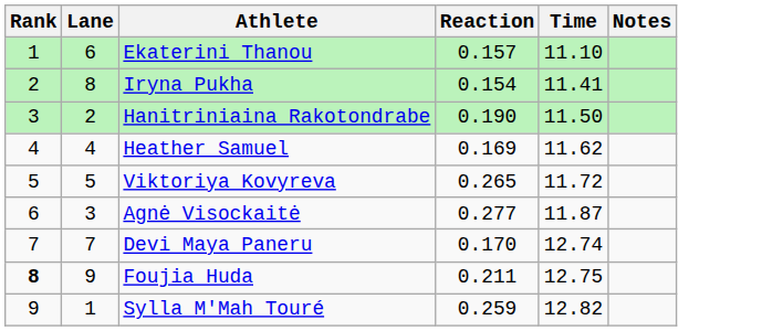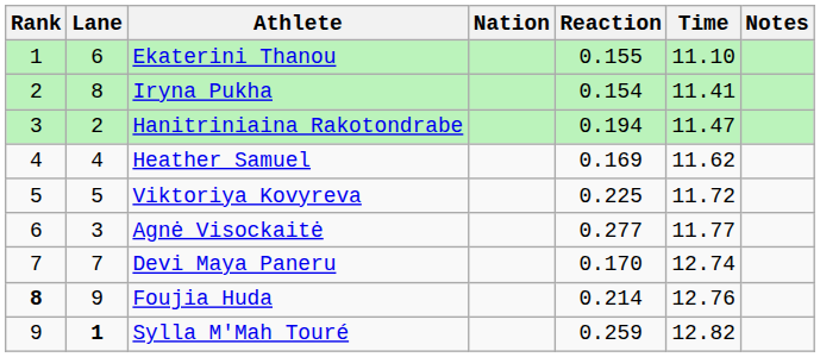+ column: Nation
Ekaterini Thanou | Reaction: 0.157 -> 0.155
Hanitriniaina Rakotondrabe | Reaction: 0.190 -> 0.194
Hanitriniaina Rakotondrabe | Time: 11.50 -> 11.47
Viktoriya Kovyreva | Reaction: 0.265 -> 0.225
Agnė Visockaitė | Time: 11.87 -> 11.77
Foujia Huda | Reaction: 0.211 -> 0.214
Foujia Huda | Time: 12.75 -> 12.76
Sylla M'Mah Touré | Lane: normal -> bold
